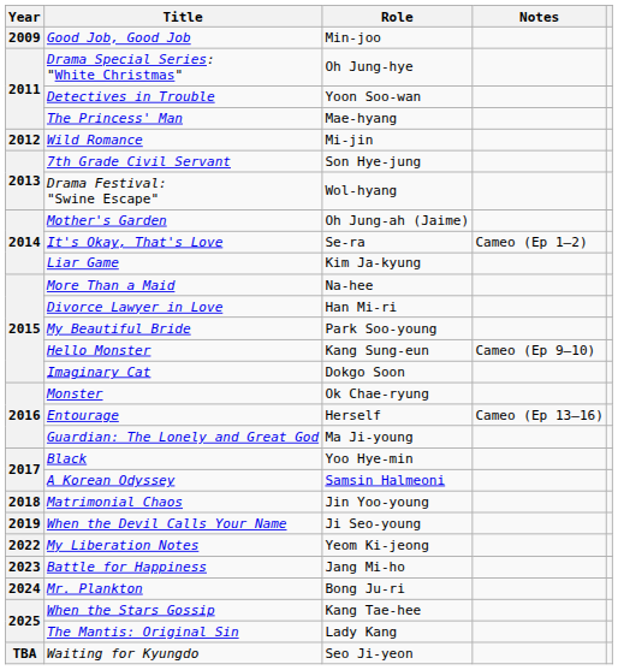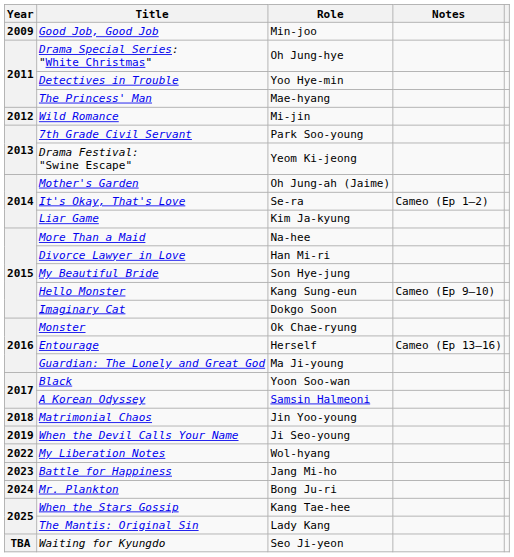Detectives in Trouble | Role: Yoon Soo-wan -> Yoo Hye-min
7th Grade Civil Servant | Role: Son Hye-jung -> Park Soo-young
Drama Festival: "Swine Escape" | Role: Wol-hyang -> Yeom Ki-jeong
My Beautiful Bride | Role: Park Soo-young -> Son Hye-jung
Black | Role: Yoo Hye-min -> Yoon Soo-wan
My Liberation Notes | Role: Yeom Ki-jeong -> Wol-hyang
